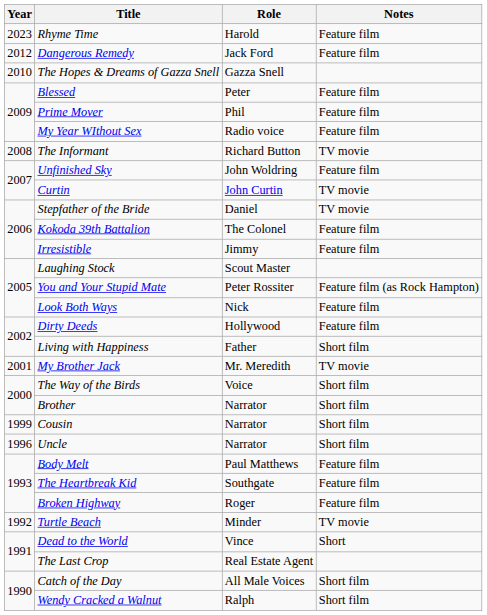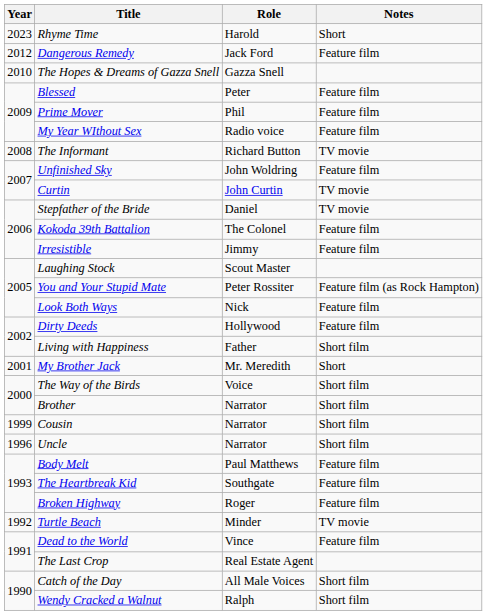Rhyme Time | Notes: Feature film -> Short
My Brother Jack | Notes: TV movie -> Short
Dead to the World | Notes: Short -> Feature film
